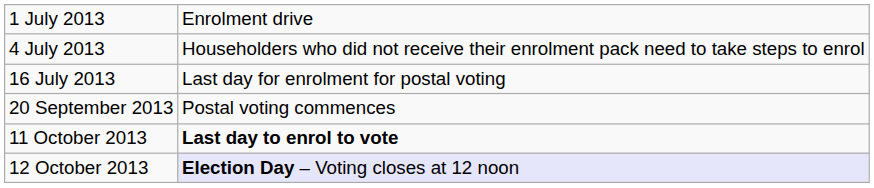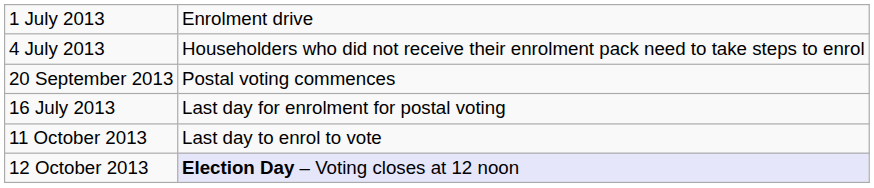rows swapped: 16 July 2013 <-> 20 September 2013
11 October 2013 | column 2: bold -> normal
